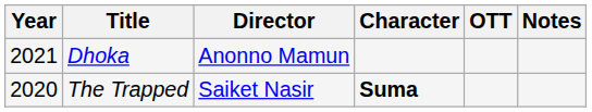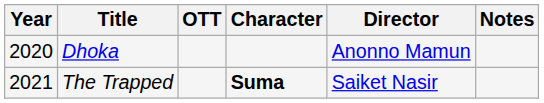columns swapped: OTT <-> Director
Dhoka | Year: 2021 -> 2020
The Trapped | Year: 2020 -> 2021
